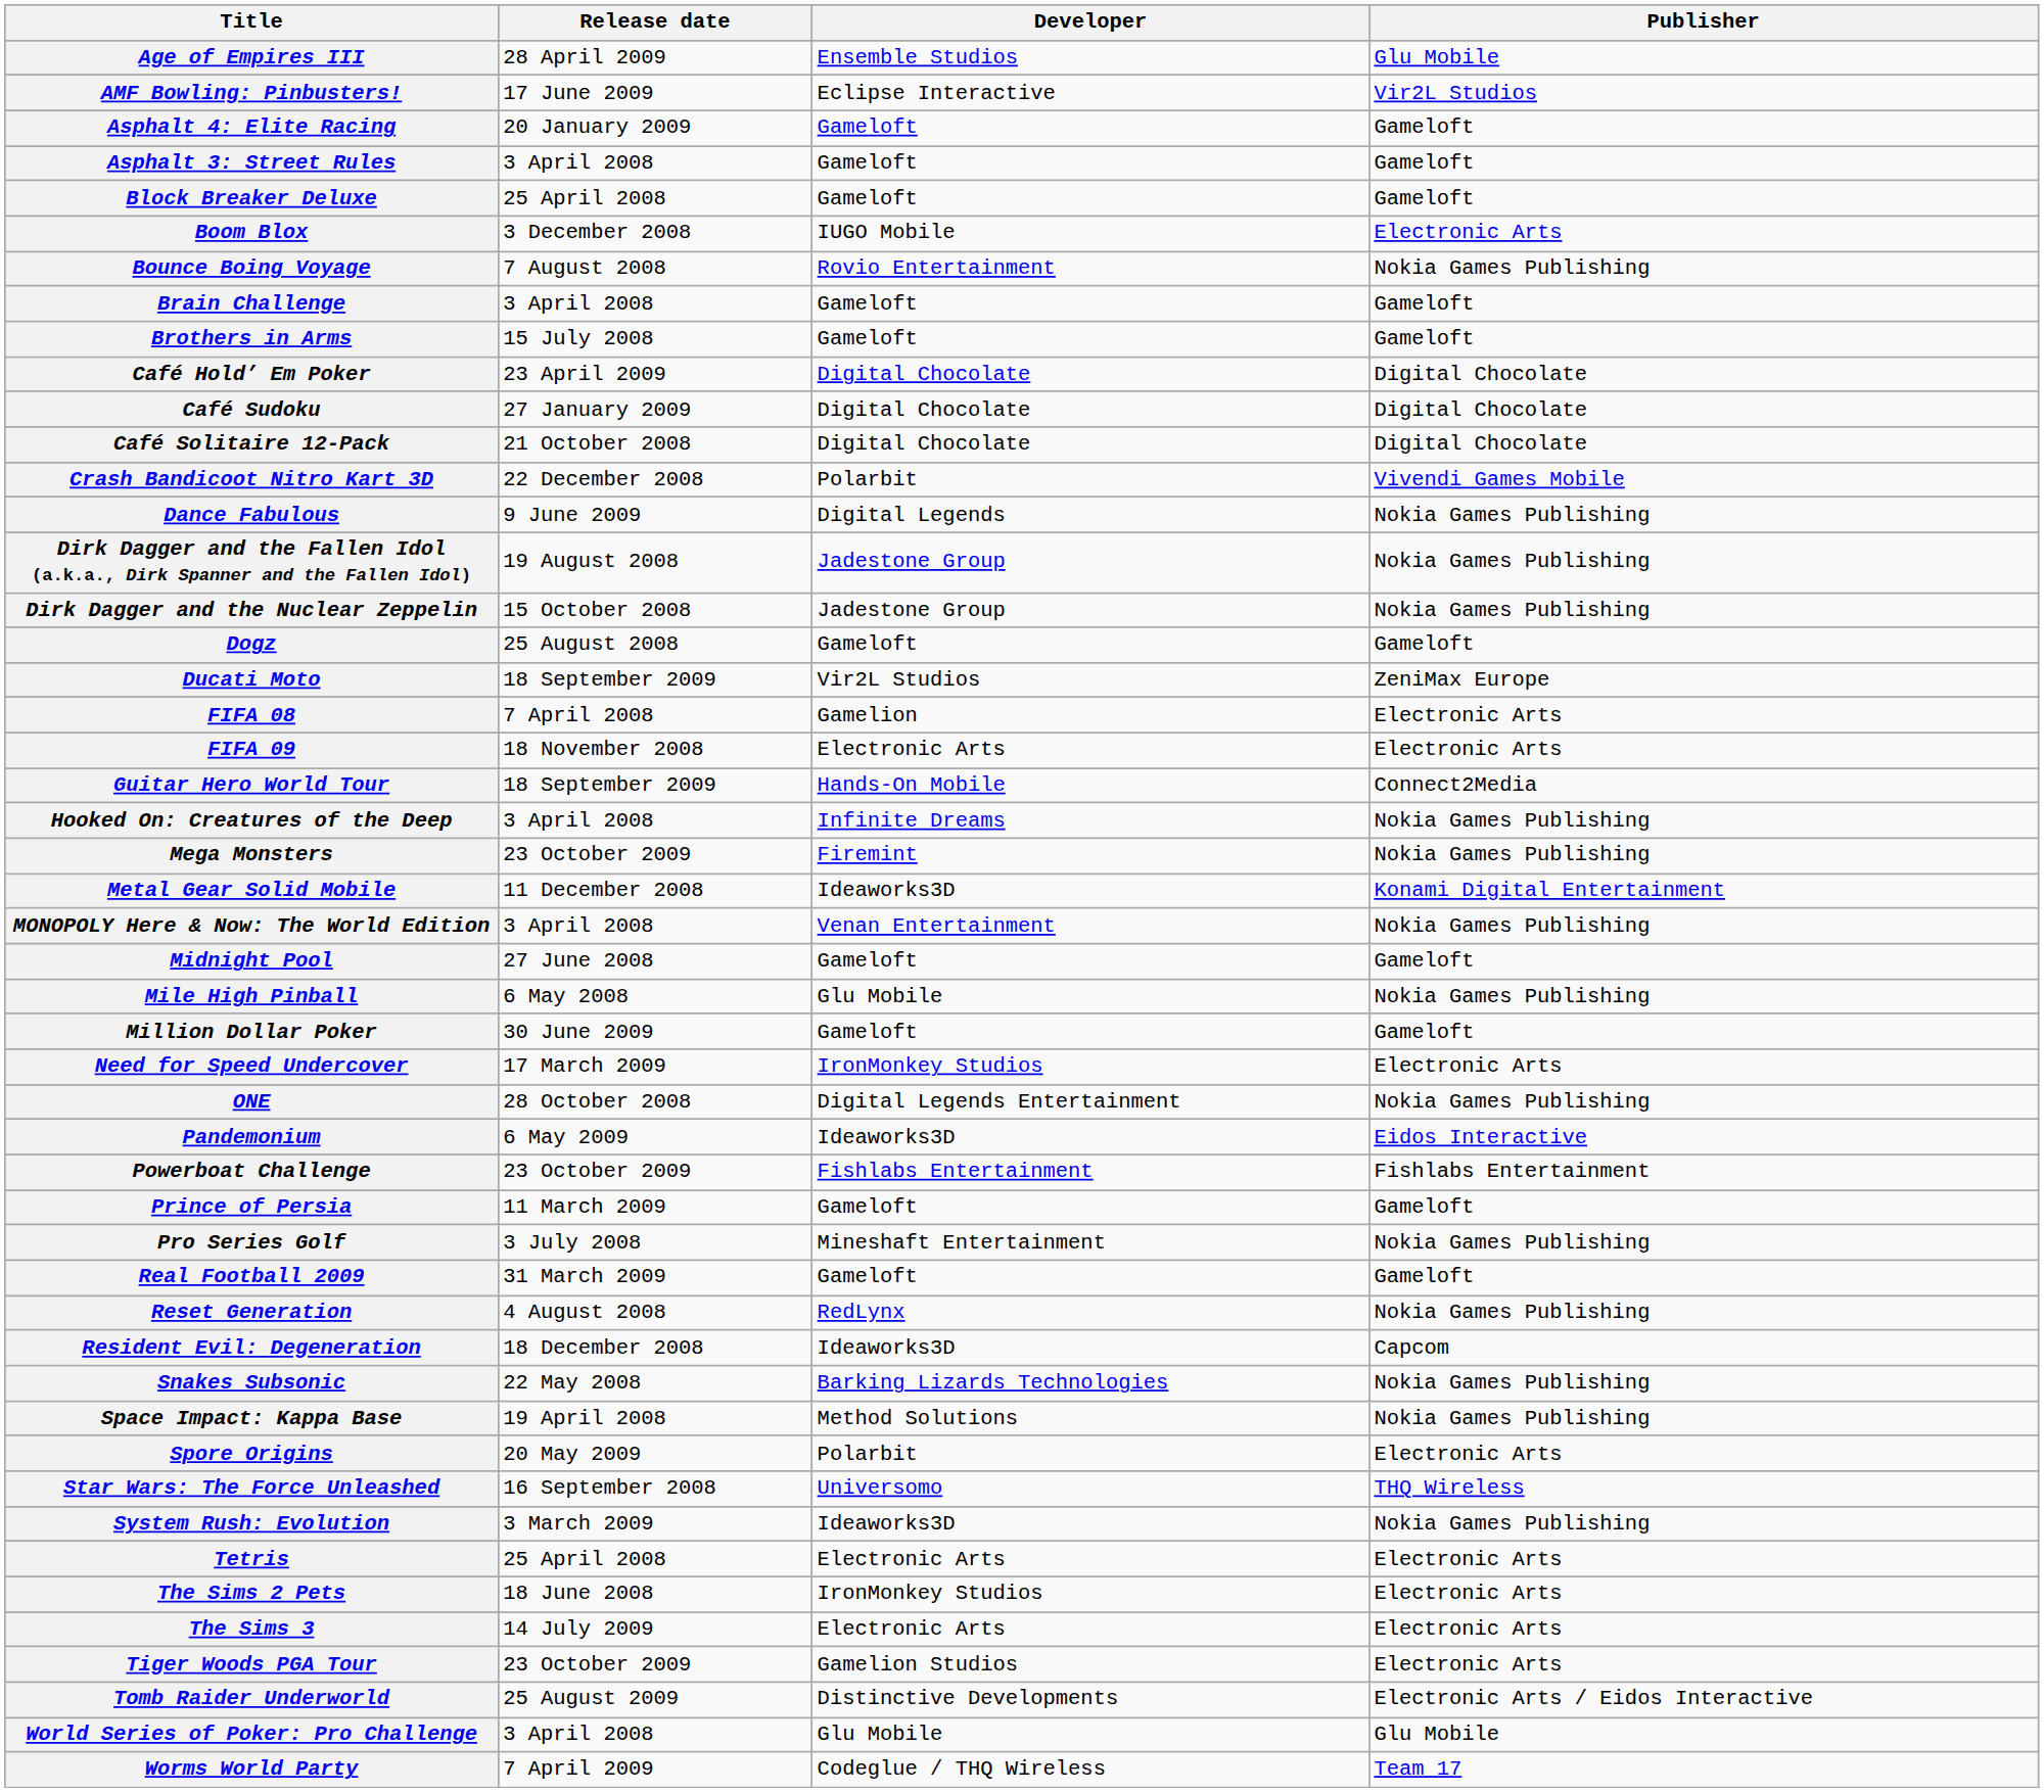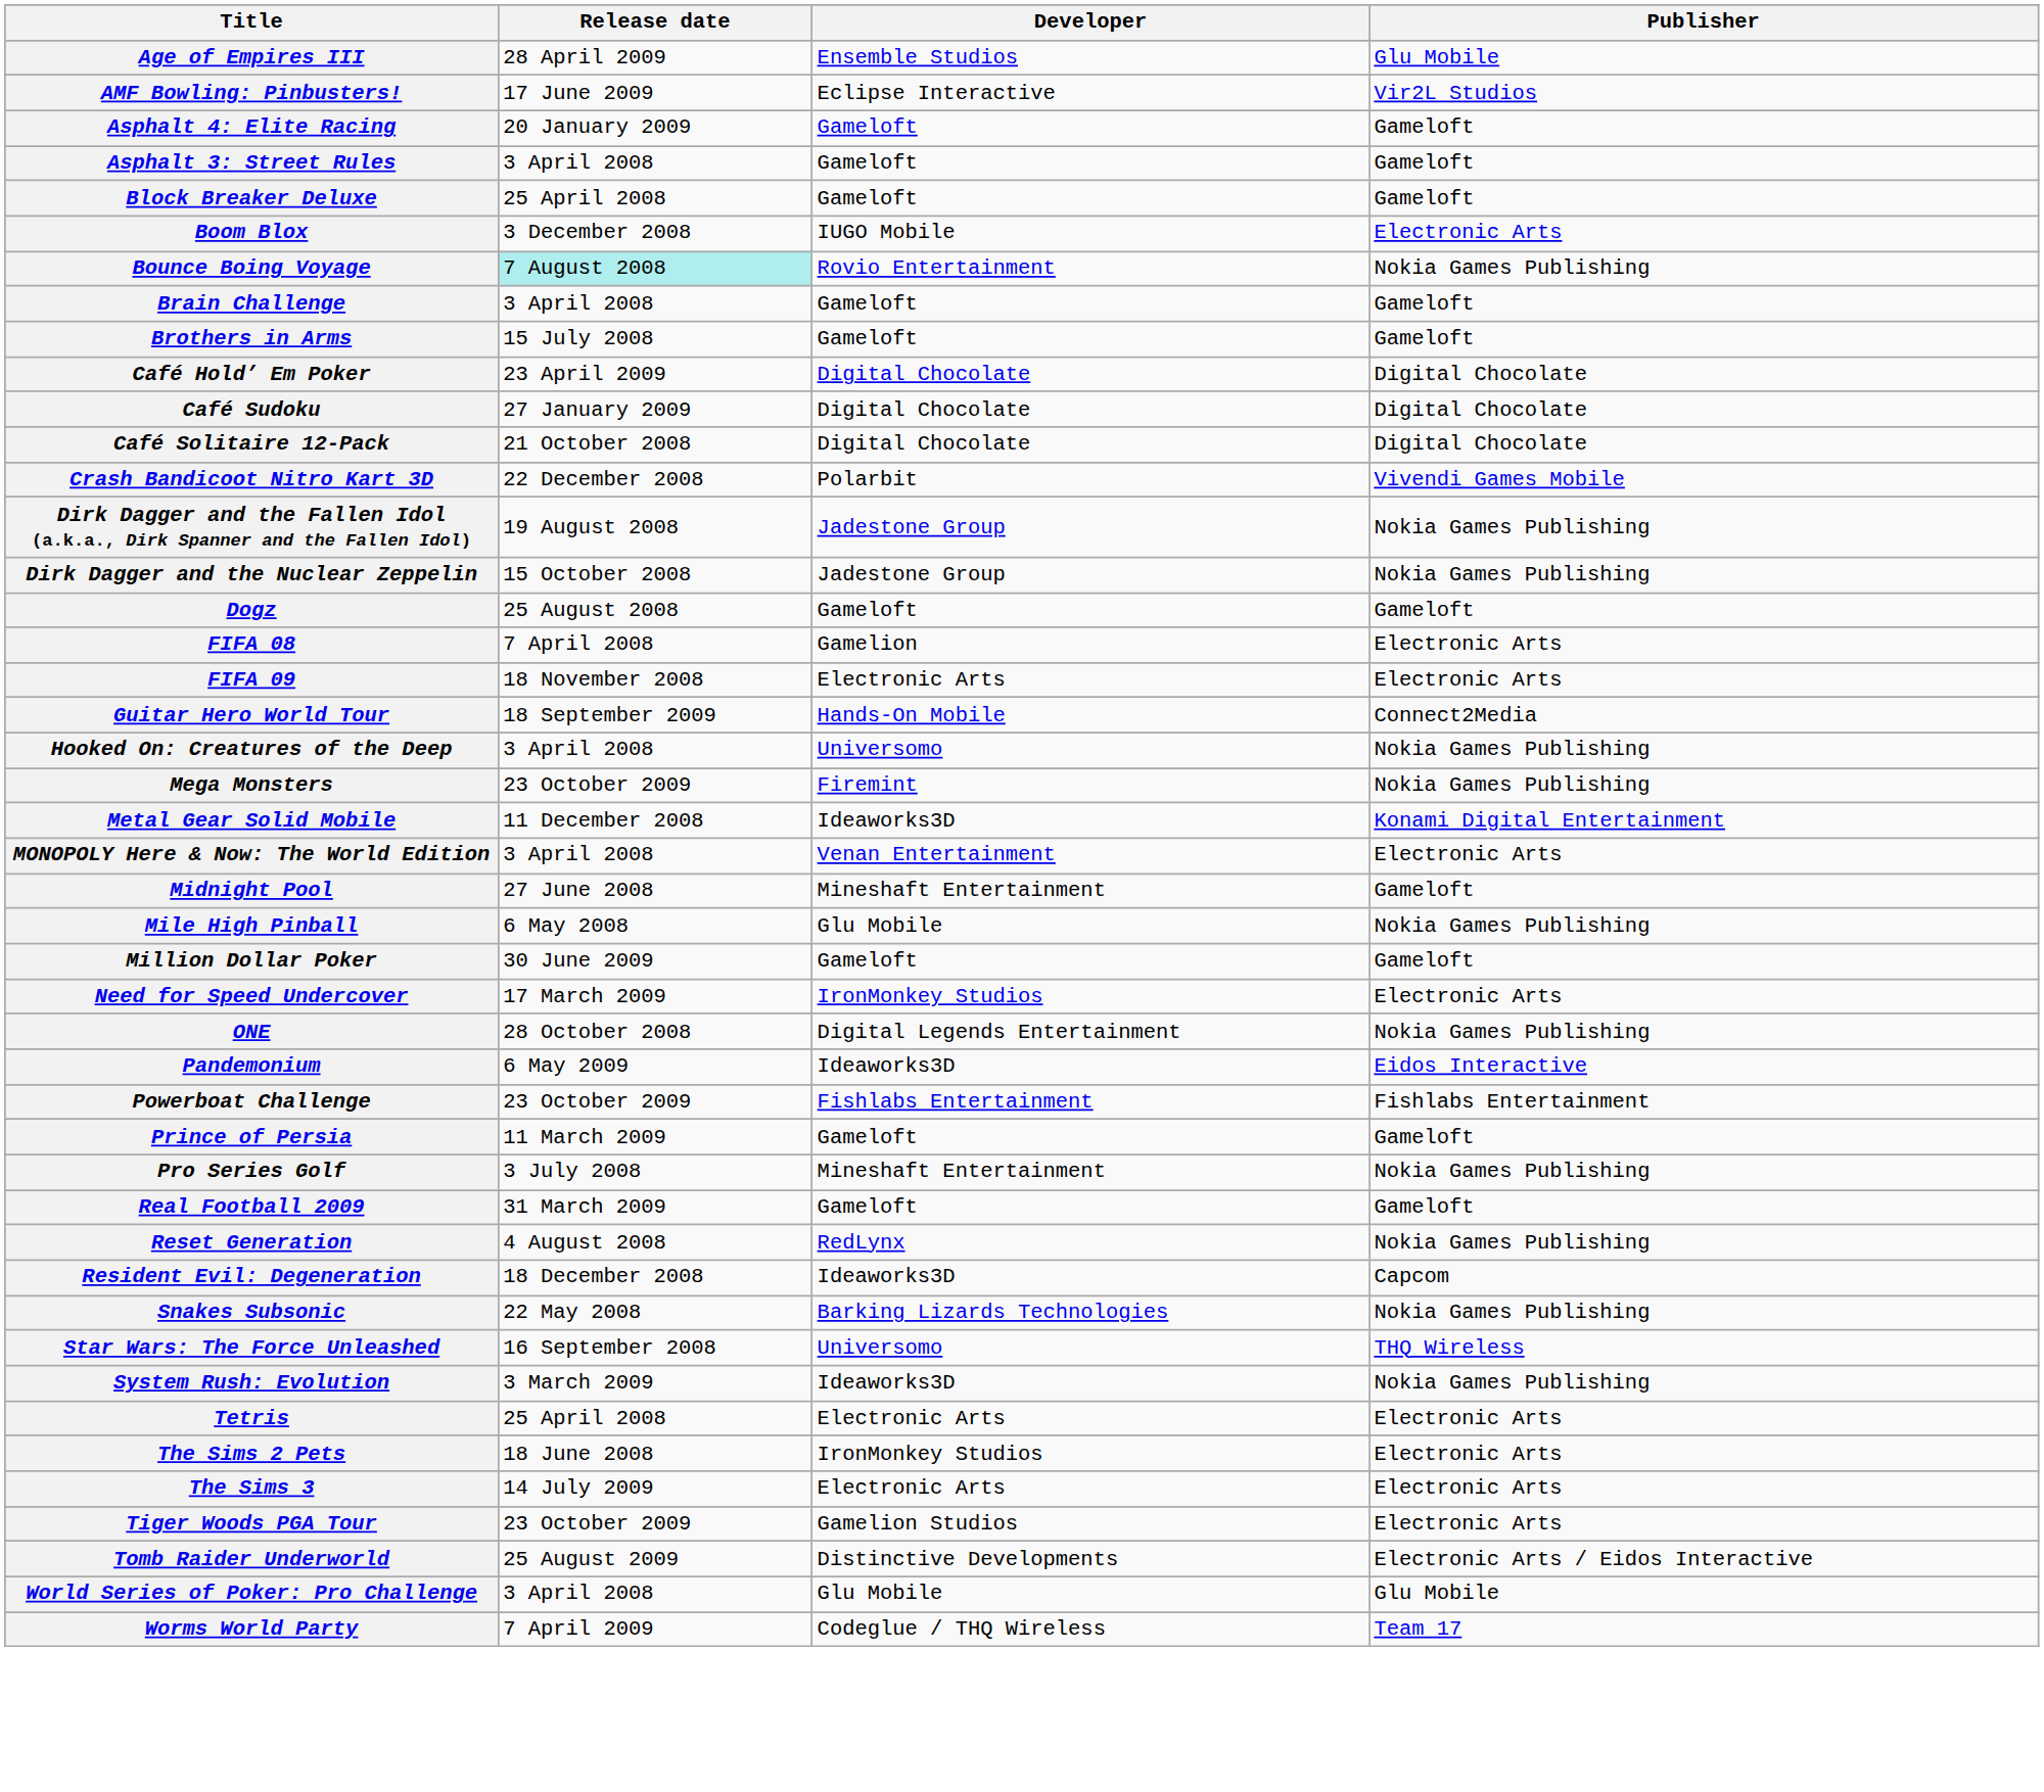Bounce Boing Voyage | Release date: no background -> paleturquoise background
- row: Dance Fabulous | 9 June 2009 | Digital Legends | Nokia Games Publishing
- row: Ducati Moto | 18 September 2009 | Vir2L Studios | ZeniMax Europe
Hooked On: Creatures of the Deep | Developer: Infinite Dreams -> Universomo
MONOPOLY Here & Now: The World Edition | Publisher: Nokia Games Publishing -> Electronic Arts
Midnight Pool | Developer: Gameloft -> Mineshaft Entertainment
- row: Space Impact: Kappa Base | 19 April 2008 | Method Solutions | Nokia Games Publishing
- row: Spore Origins | 20 May 2009 | Polarbit | Electronic Arts
